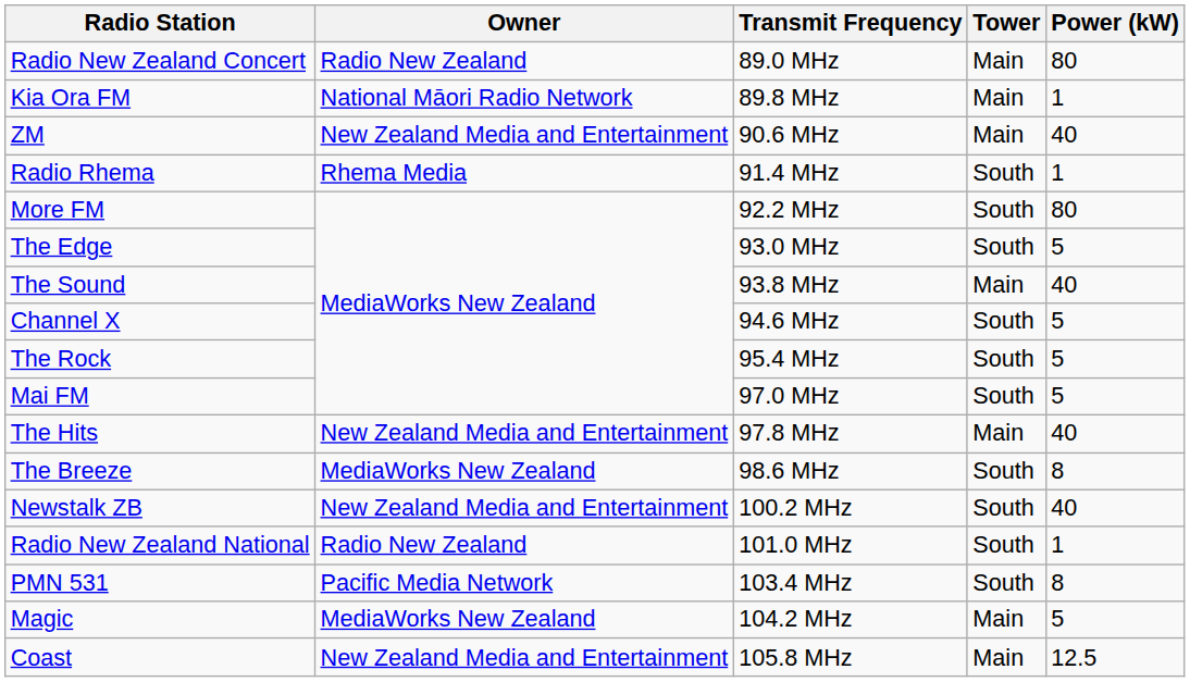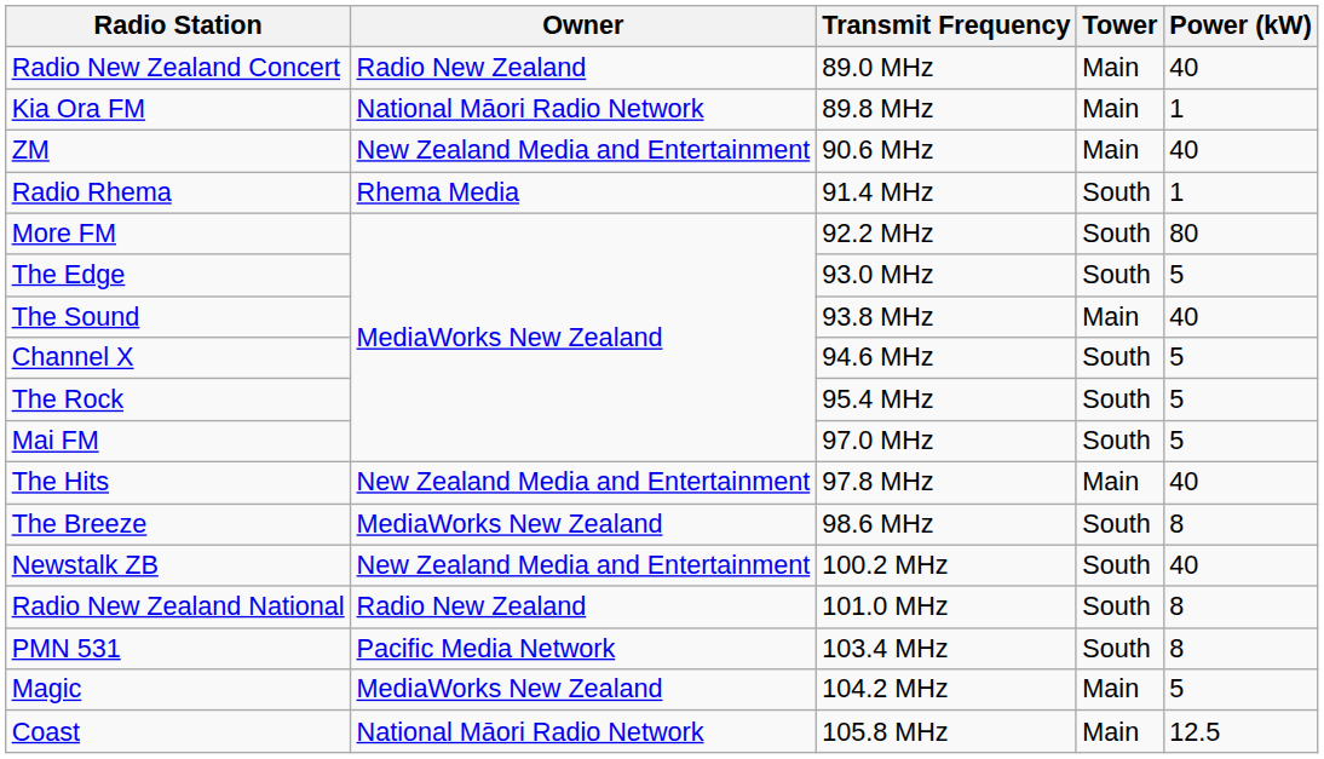Radio New Zealand Concert | Power (kW): 80 -> 40
Radio New Zealand National | Power (kW): 1 -> 8
Coast | Owner: New Zealand Media and Entertainment -> National Māori Radio Network
